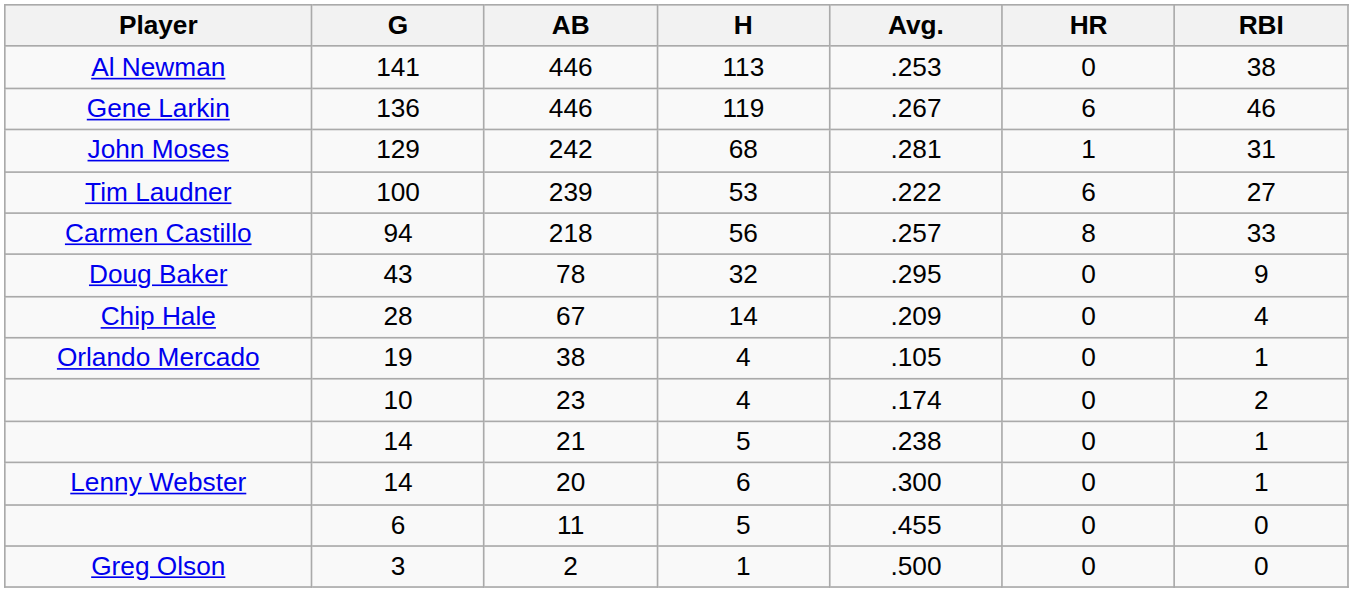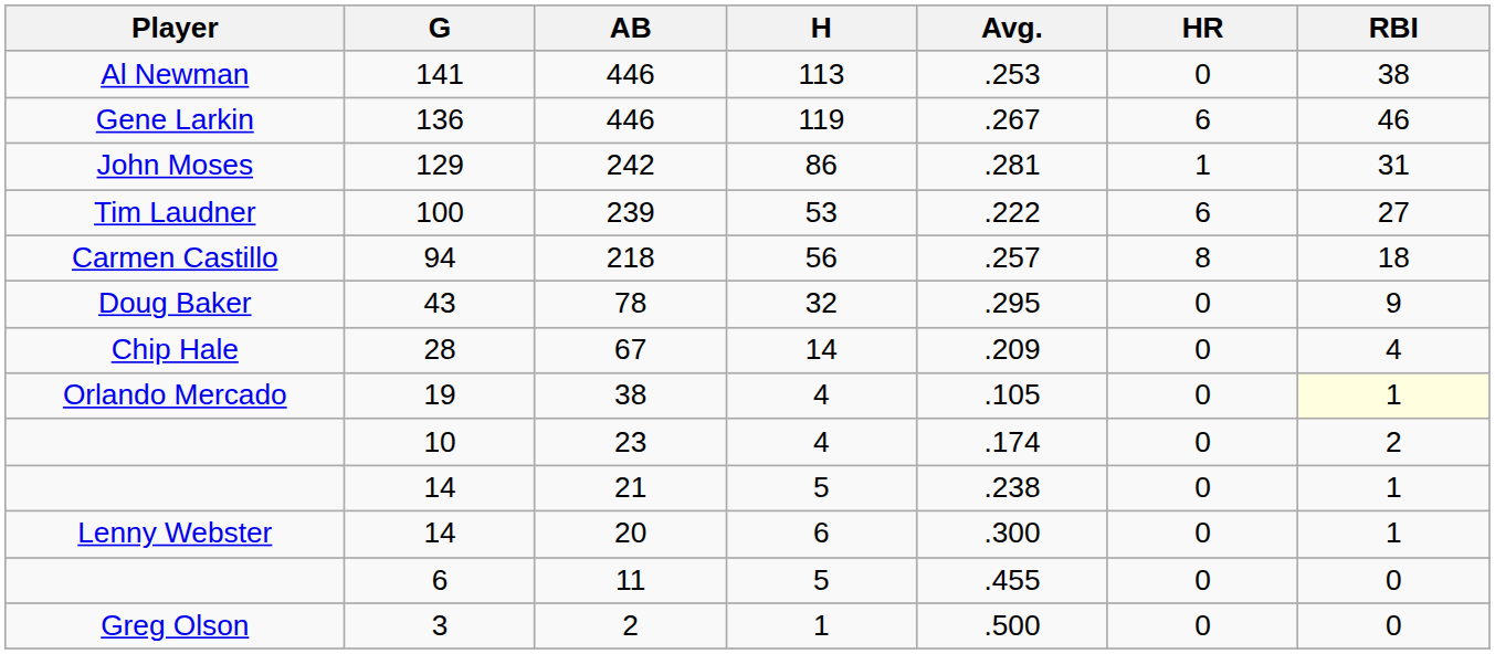129 | H: 68 -> 86
94 | RBI: 33 -> 18
19 | RBI: no background -> lightyellow background
